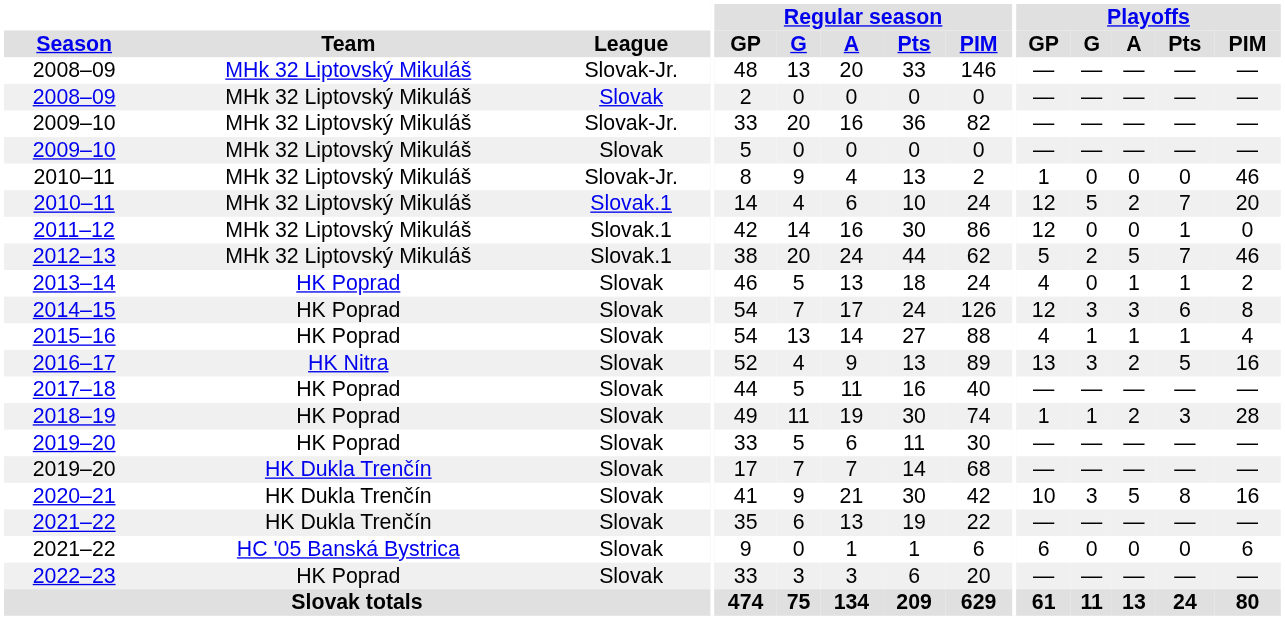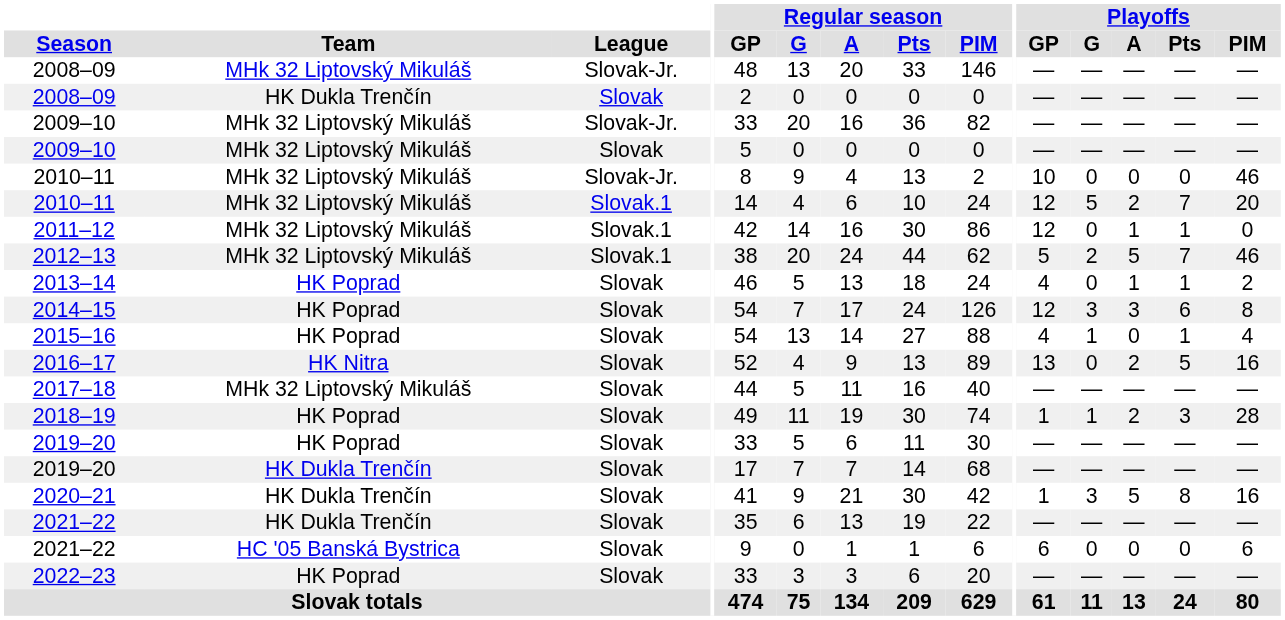2008–09 / Slovak | Team: MHk 32 Liptovský Mikuláš -> HK Dukla Trenčín
2010–11 / Slovak-Jr. | Playoffs / GP: 1 -> 10
2011–12 | Playoffs / A: 0 -> 1
2015–16 | Playoffs / A: 1 -> 0
2016–17 | Playoffs / G: 3 -> 0
2017–18 | Team: HK Poprad -> MHk 32 Liptovský Mikuláš
2020–21 | Playoffs / GP: 10 -> 1
